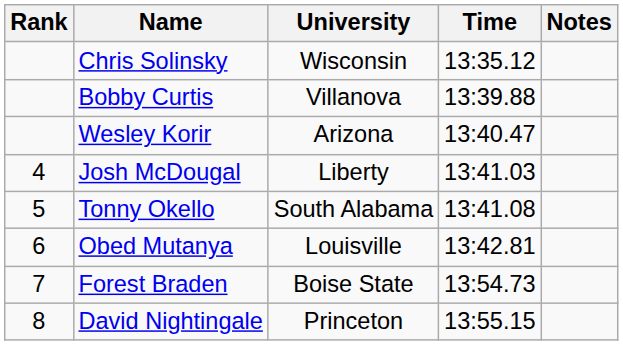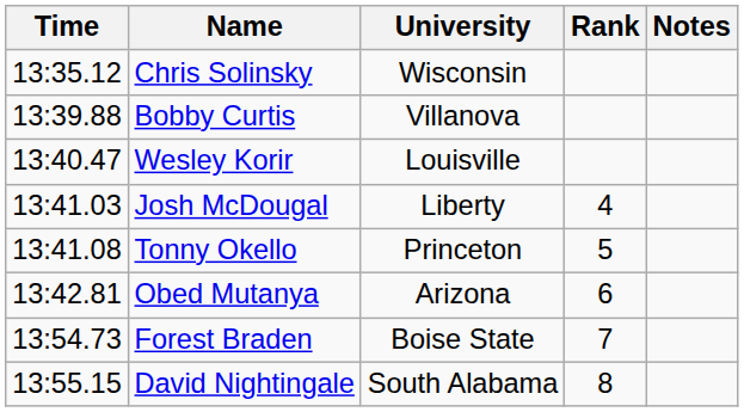columns swapped: Rank <-> Time
Wesley Korir | University: Arizona -> Louisville
Tonny Okello | University: South Alabama -> Princeton
Obed Mutanya | University: Louisville -> Arizona
David Nightingale | University: Princeton -> South Alabama
